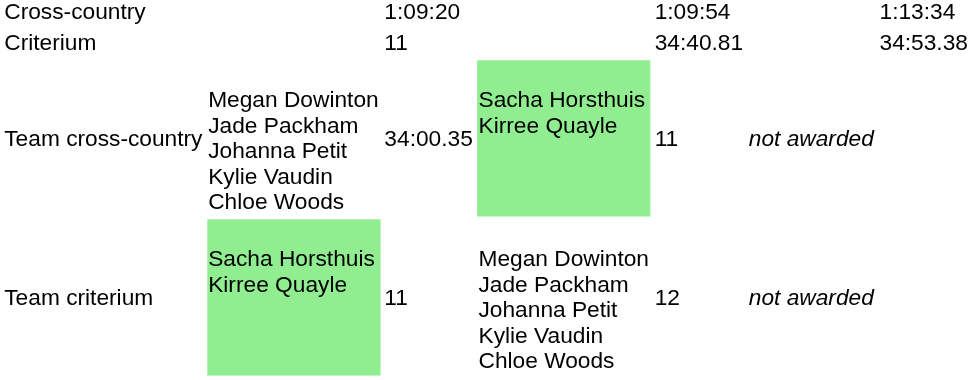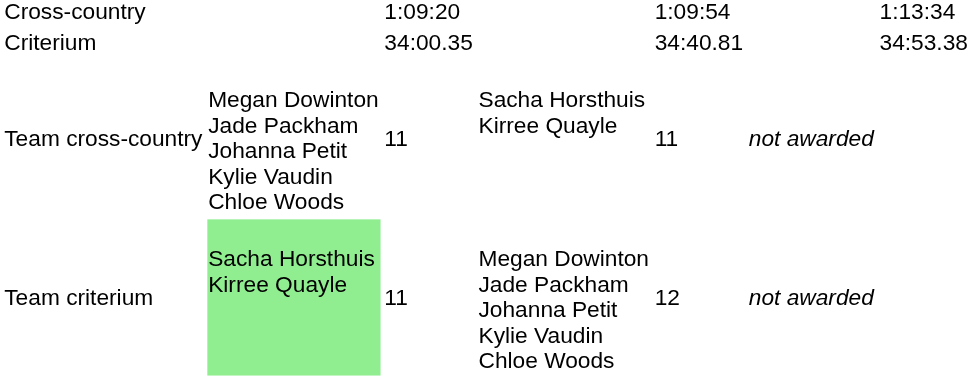Criterium | column 3: 11 -> 34:00.35
Team cross-country | column 3: 34:00.35 -> 11
Team cross-country | column 4: lightgreen background -> no background
